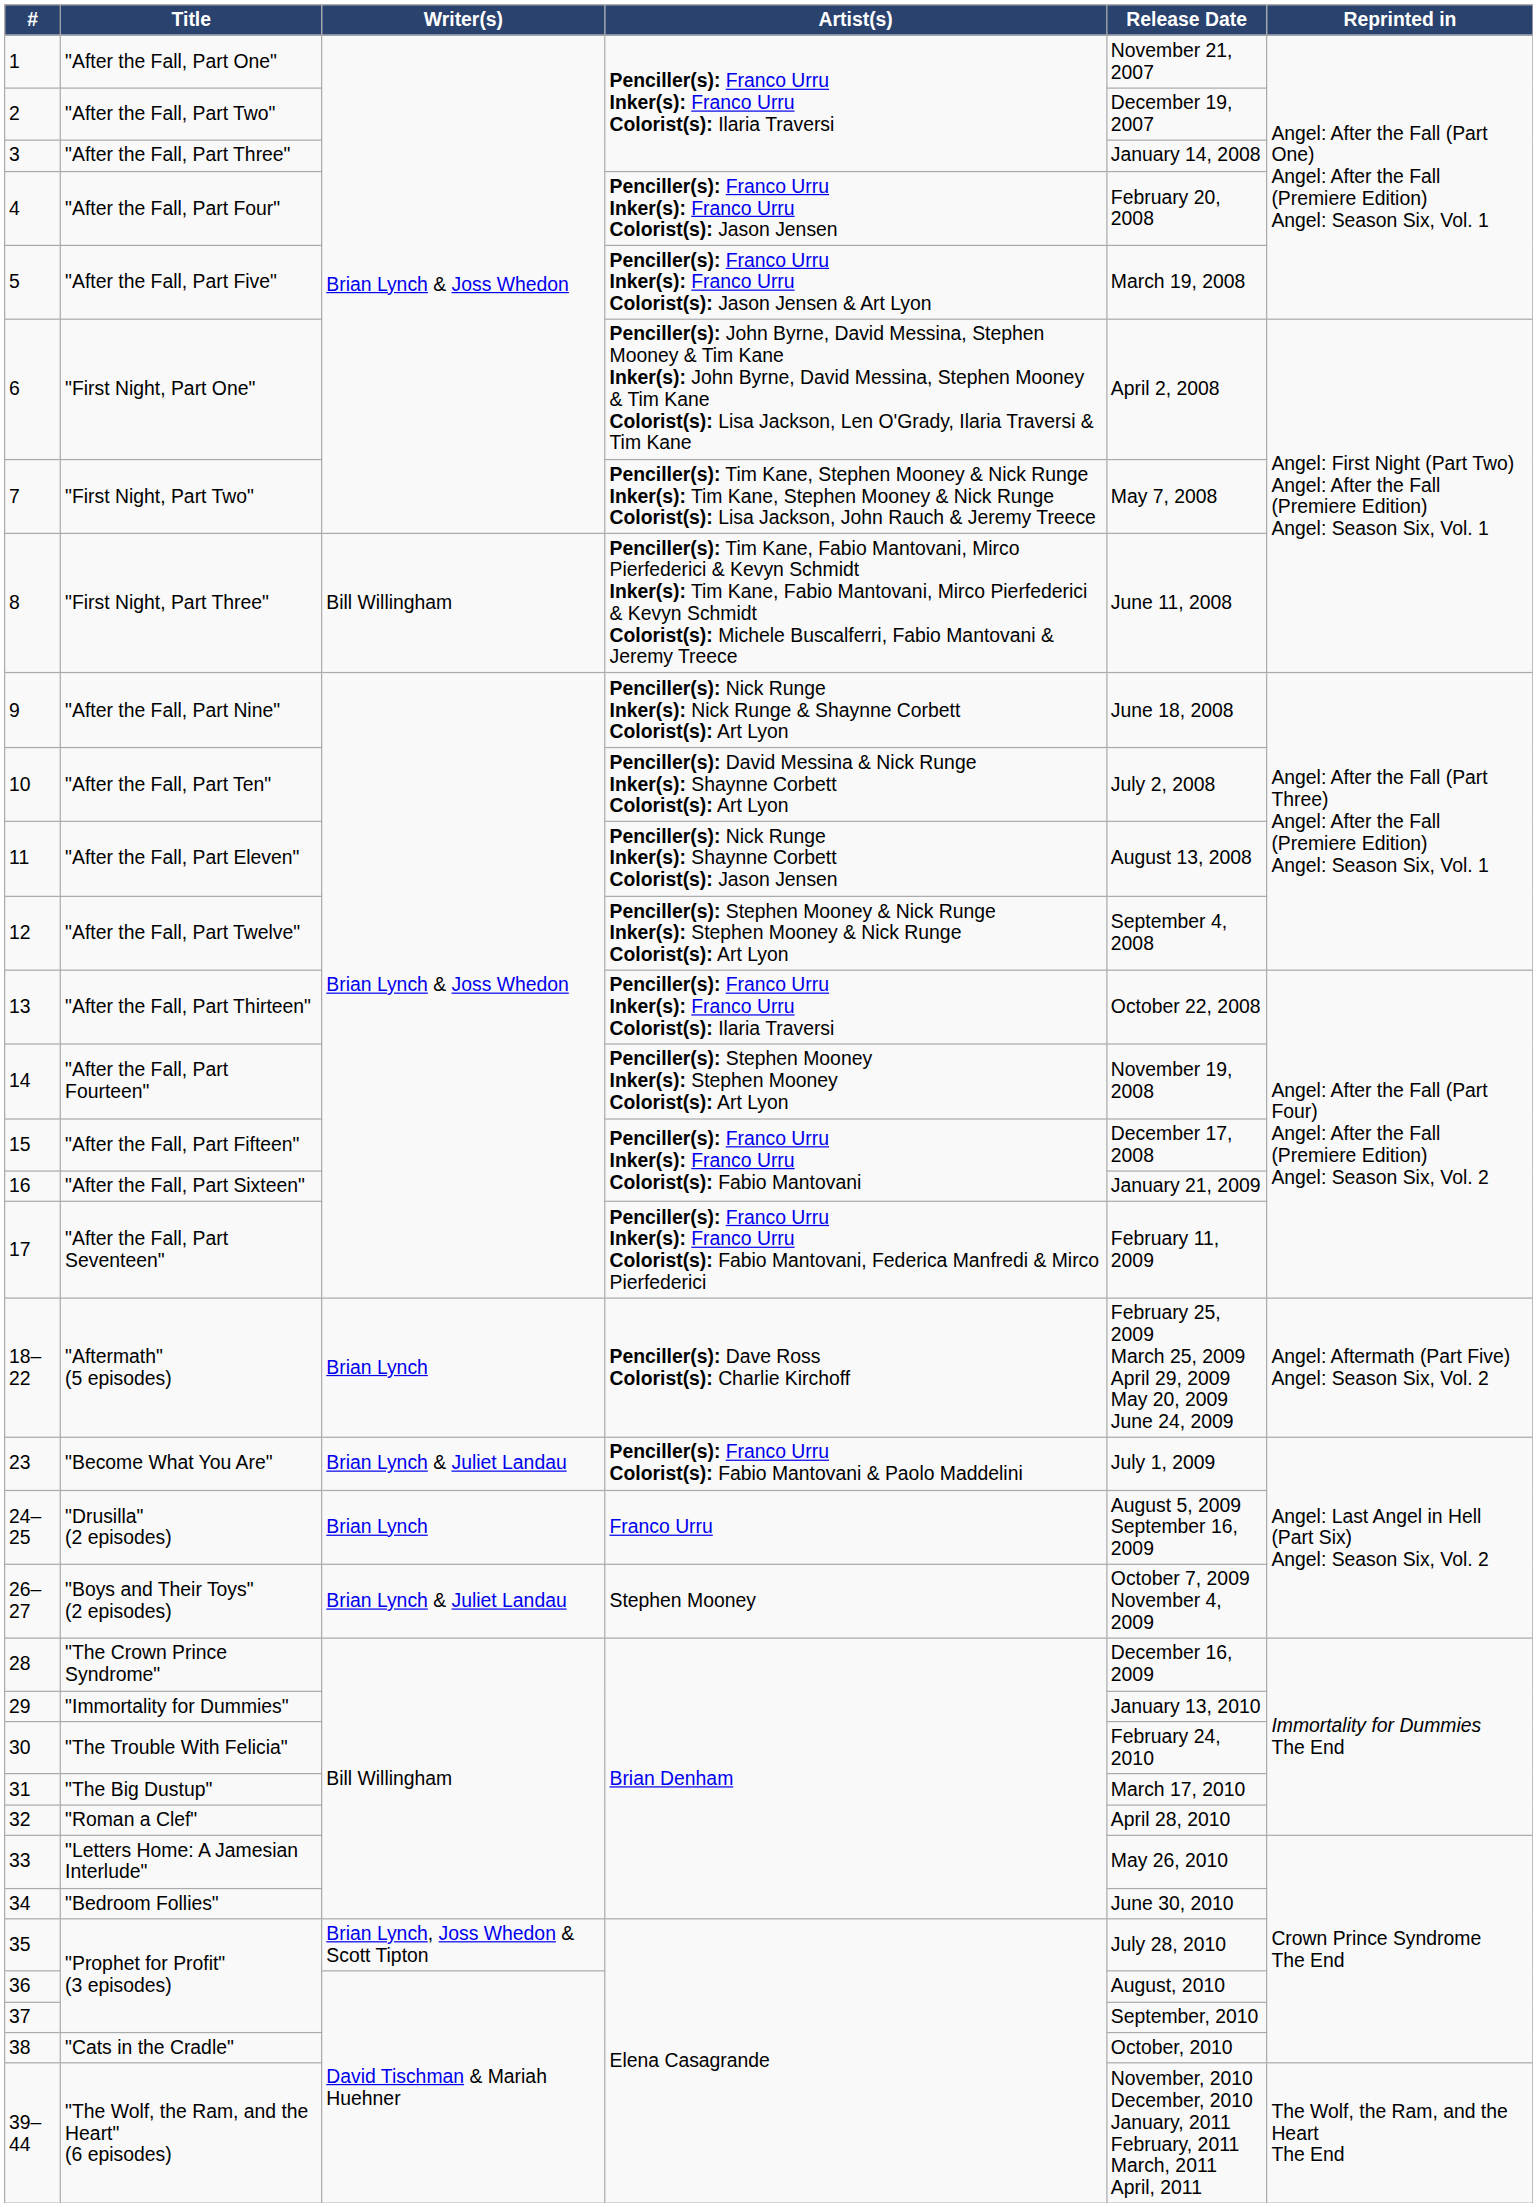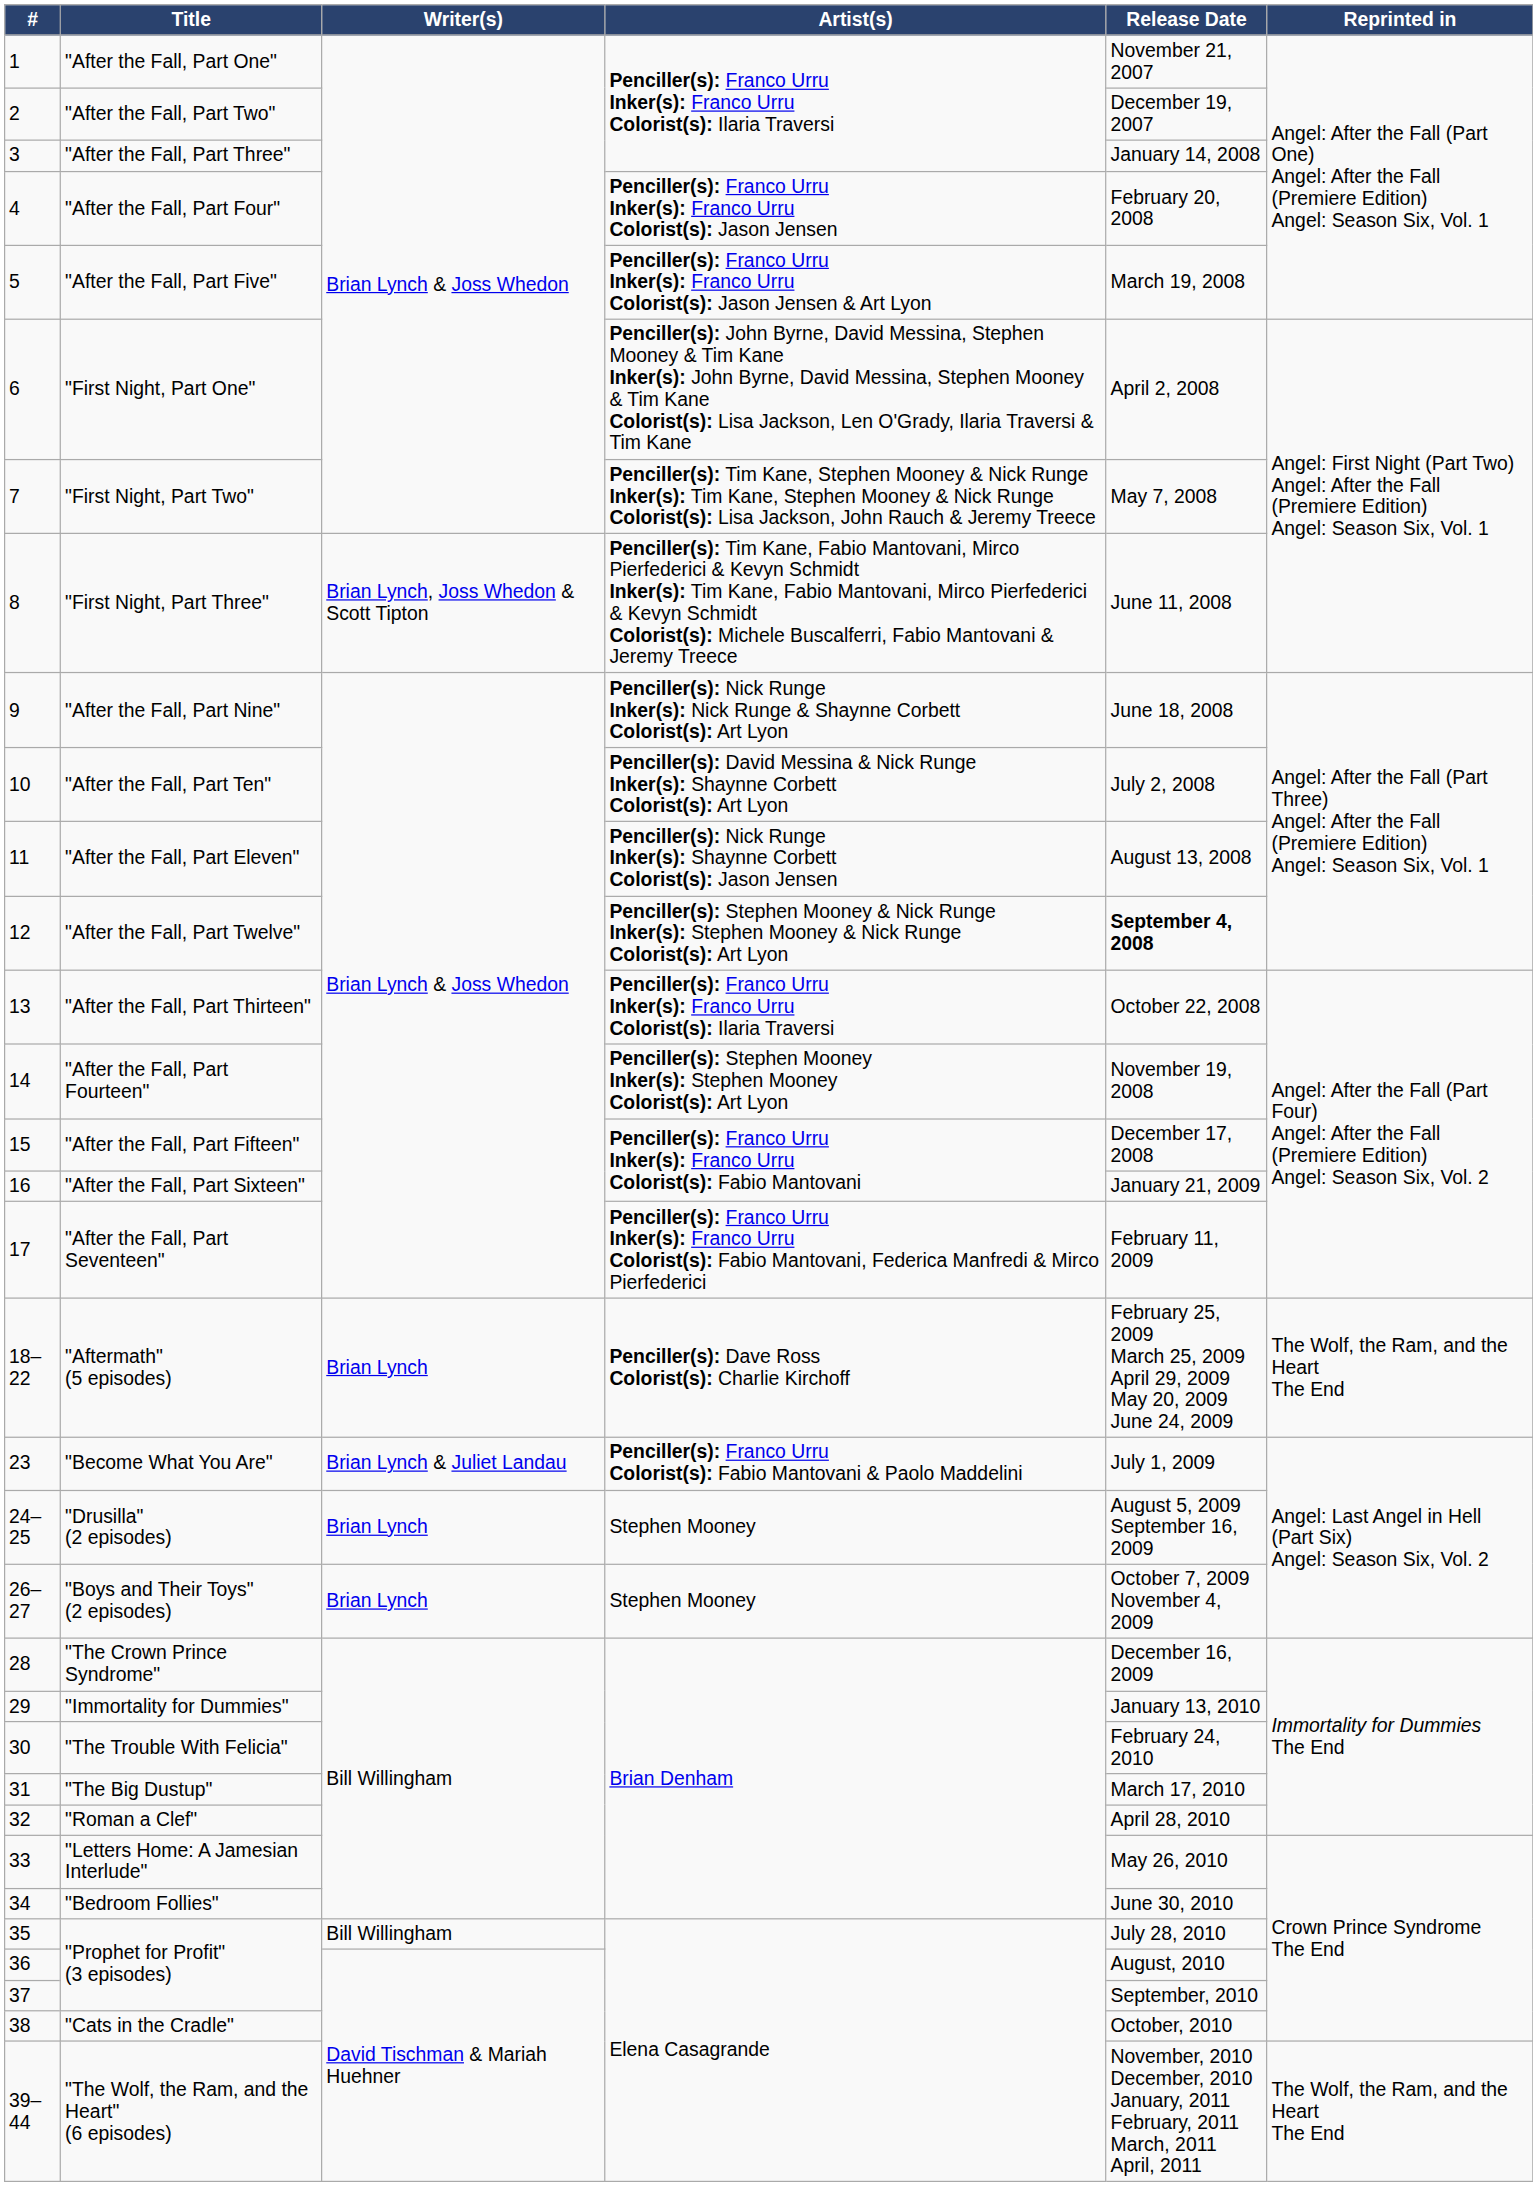"First Night, Part Three" | Writer(s): Bill Willingham -> Brian Lynch, Joss Whedon & Scott Tipton
"After the Fall, Part Twelve" | Release Date: normal -> bold
"Aftermath" (5 episodes) | Reprinted in: Angel: Aftermath (Part Five) Angel: Season Six, Vol. 2 -> The Wolf, the Ram, and the Heart The End
"Drusilla" (2 episodes) | Artist(s): Franco Urru -> Stephen Mooney
"Boys and Their Toys" (2 episodes) | Writer(s): Brian Lynch & Juliet Landau -> Brian Lynch
35 / "Prophet for Profit" (3 episodes) | Writer(s): Brian Lynch, Joss Whedon & Scott Tipton -> Bill Willingham
